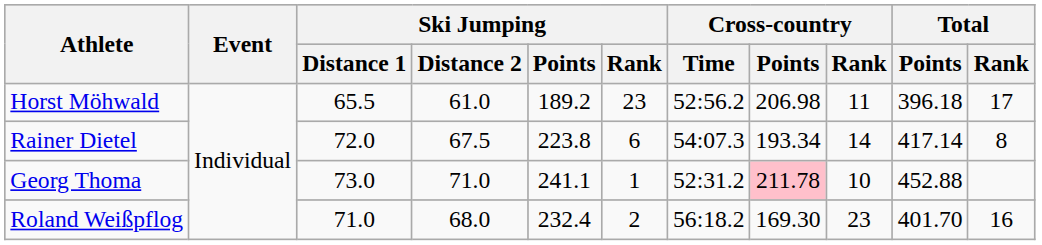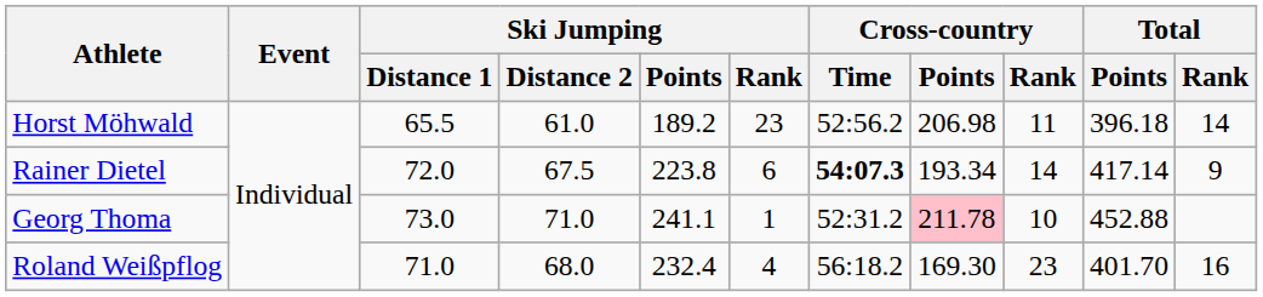Horst Möhwald | Total / Rank: 17 -> 14
Rainer Dietel | Cross-country / Time: normal -> bold
Rainer Dietel | Total / Rank: 8 -> 9
Roland Weißpflog | Ski Jumping / Rank: 2 -> 4
